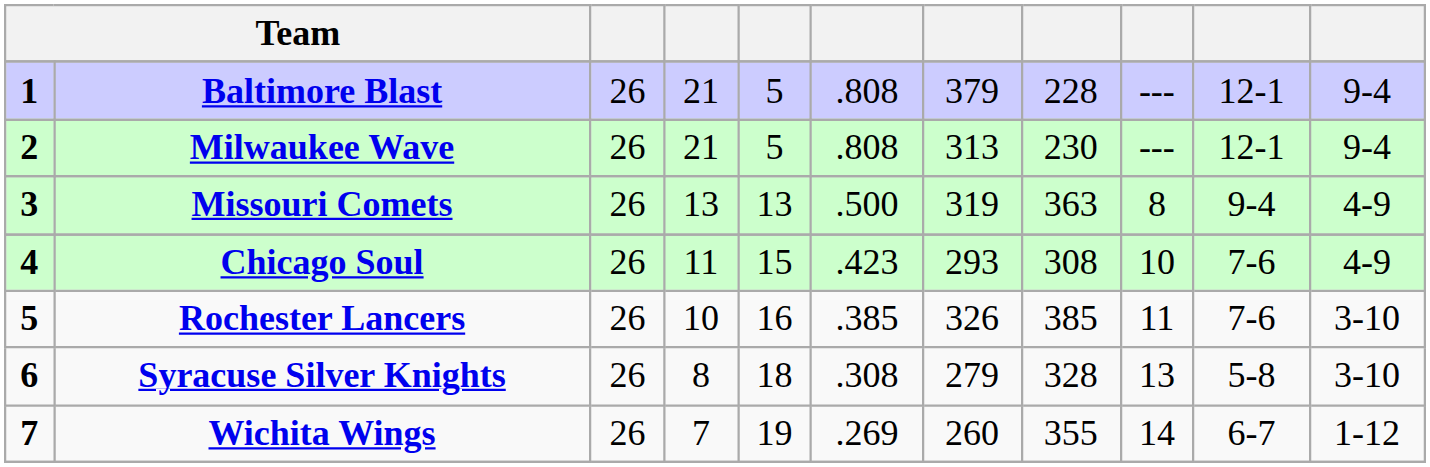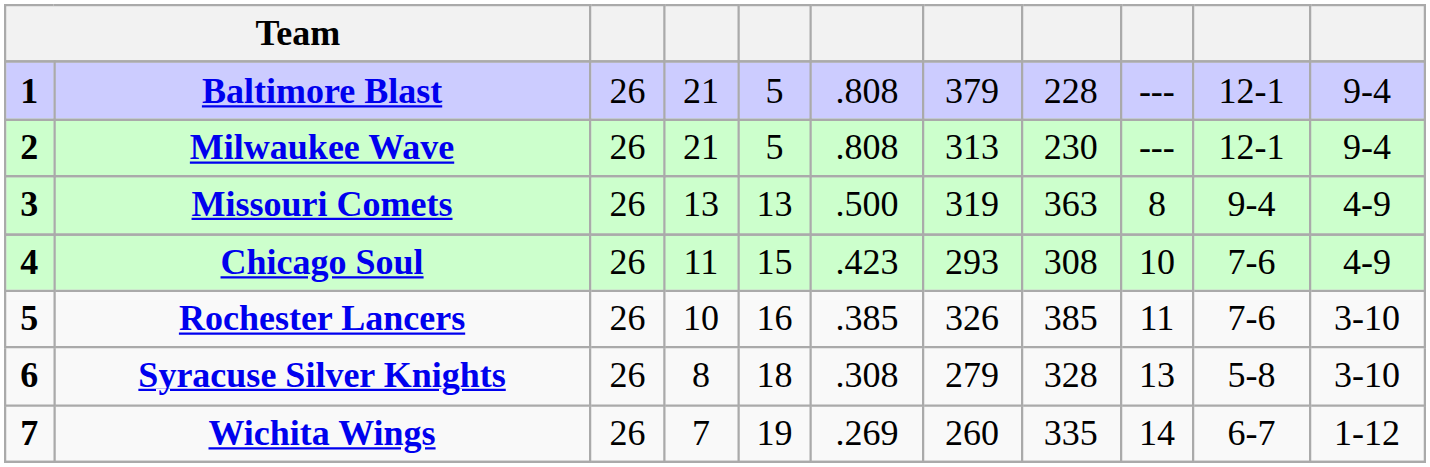Wichita Wings | column 8: 355 -> 335
